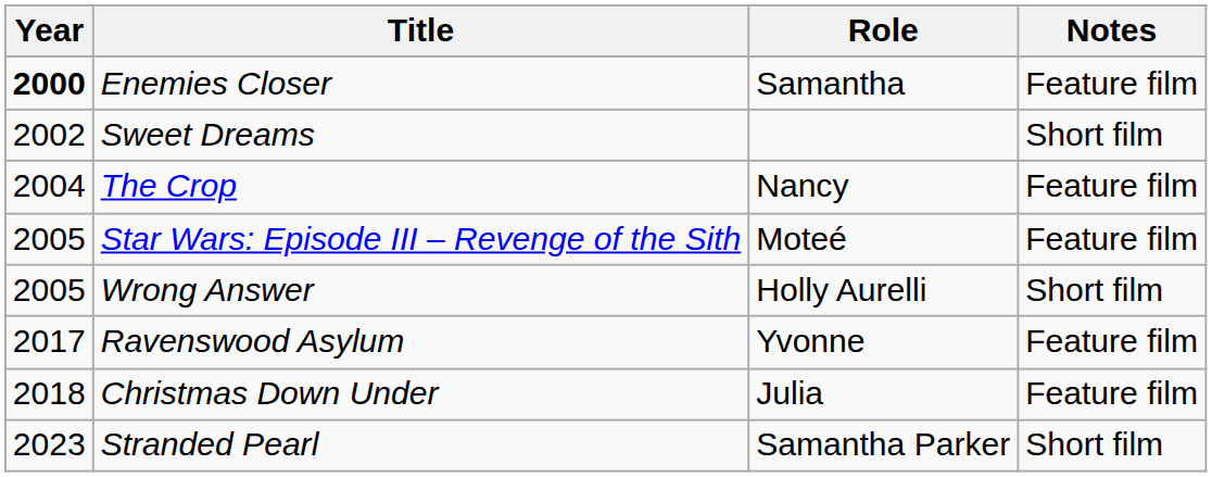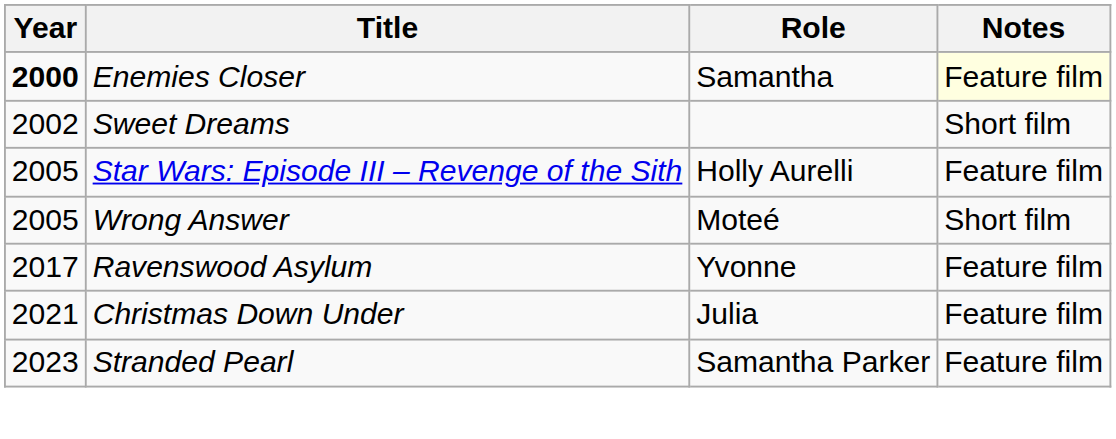Enemies Closer | Notes: no background -> lightyellow background
- row: 2004 | The Crop | Nancy | Feature film
Star Wars: Episode III – Revenge of the Sith | Role: Moteé -> Holly Aurelli
Wrong Answer | Role: Holly Aurelli -> Moteé
Christmas Down Under | Year: 2018 -> 2021
Stranded Pearl | Notes: Short film -> Feature film
